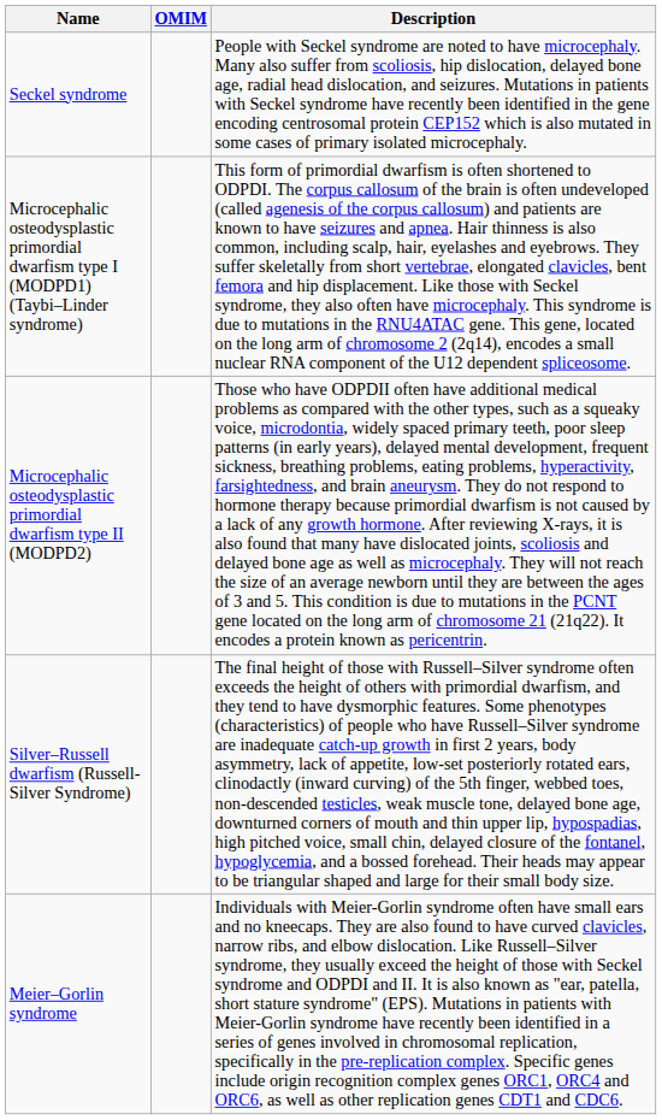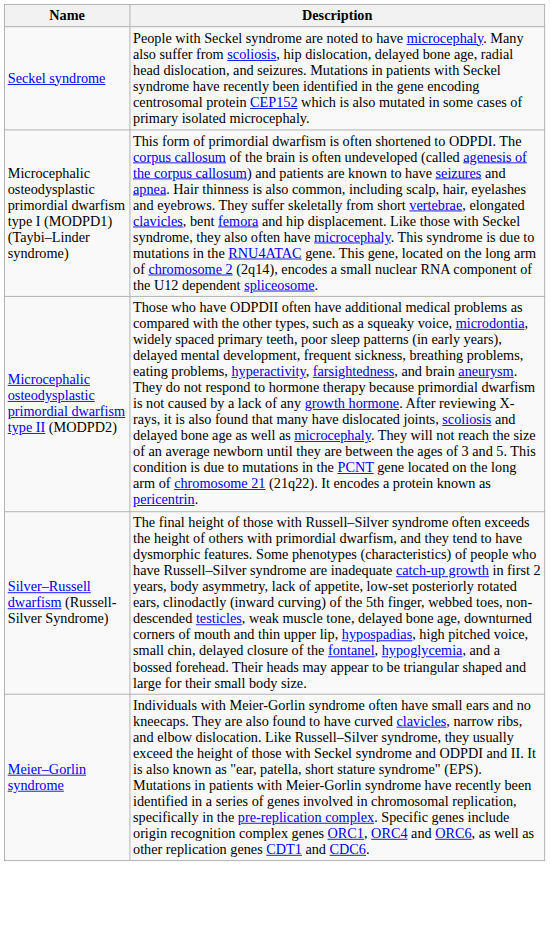- column: OMIM
